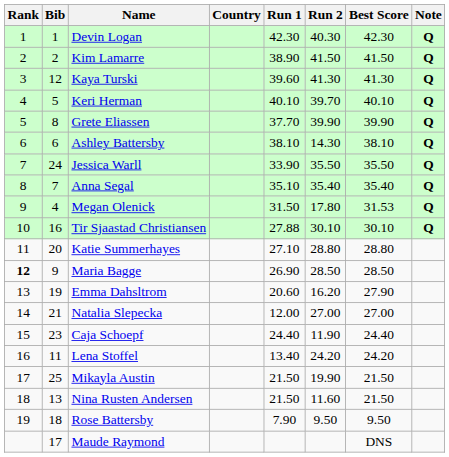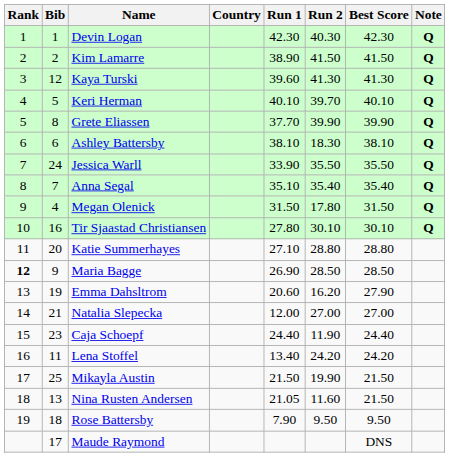Ashley Battersby | Run 2: 14.30 -> 18.30
Megan Olenick | Best Score: 31.53 -> 31.50
Tir Sjaastad Christiansen | Run 1: 27.88 -> 27.80
Nina Rusten Andersen | Run 1: 21.50 -> 21.05
